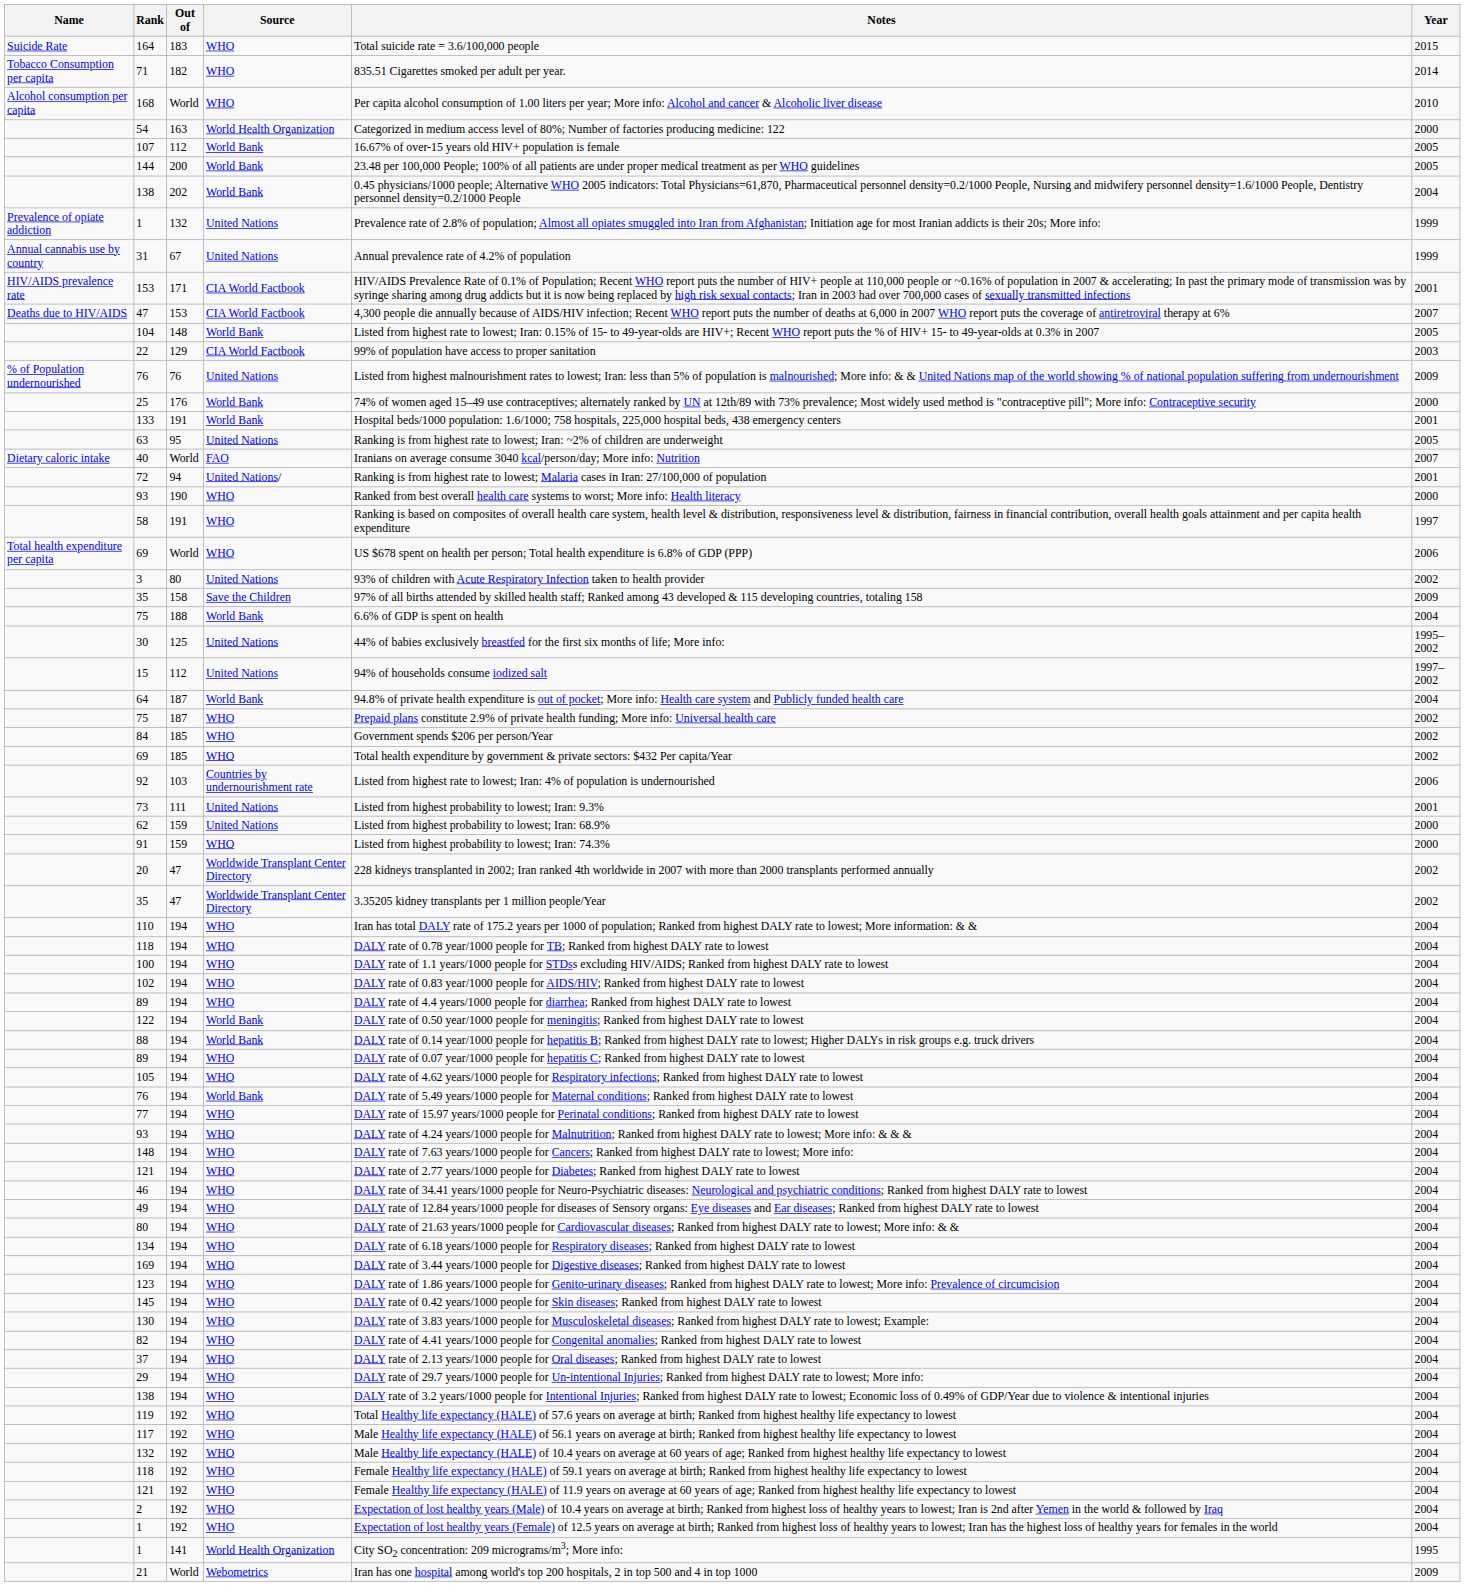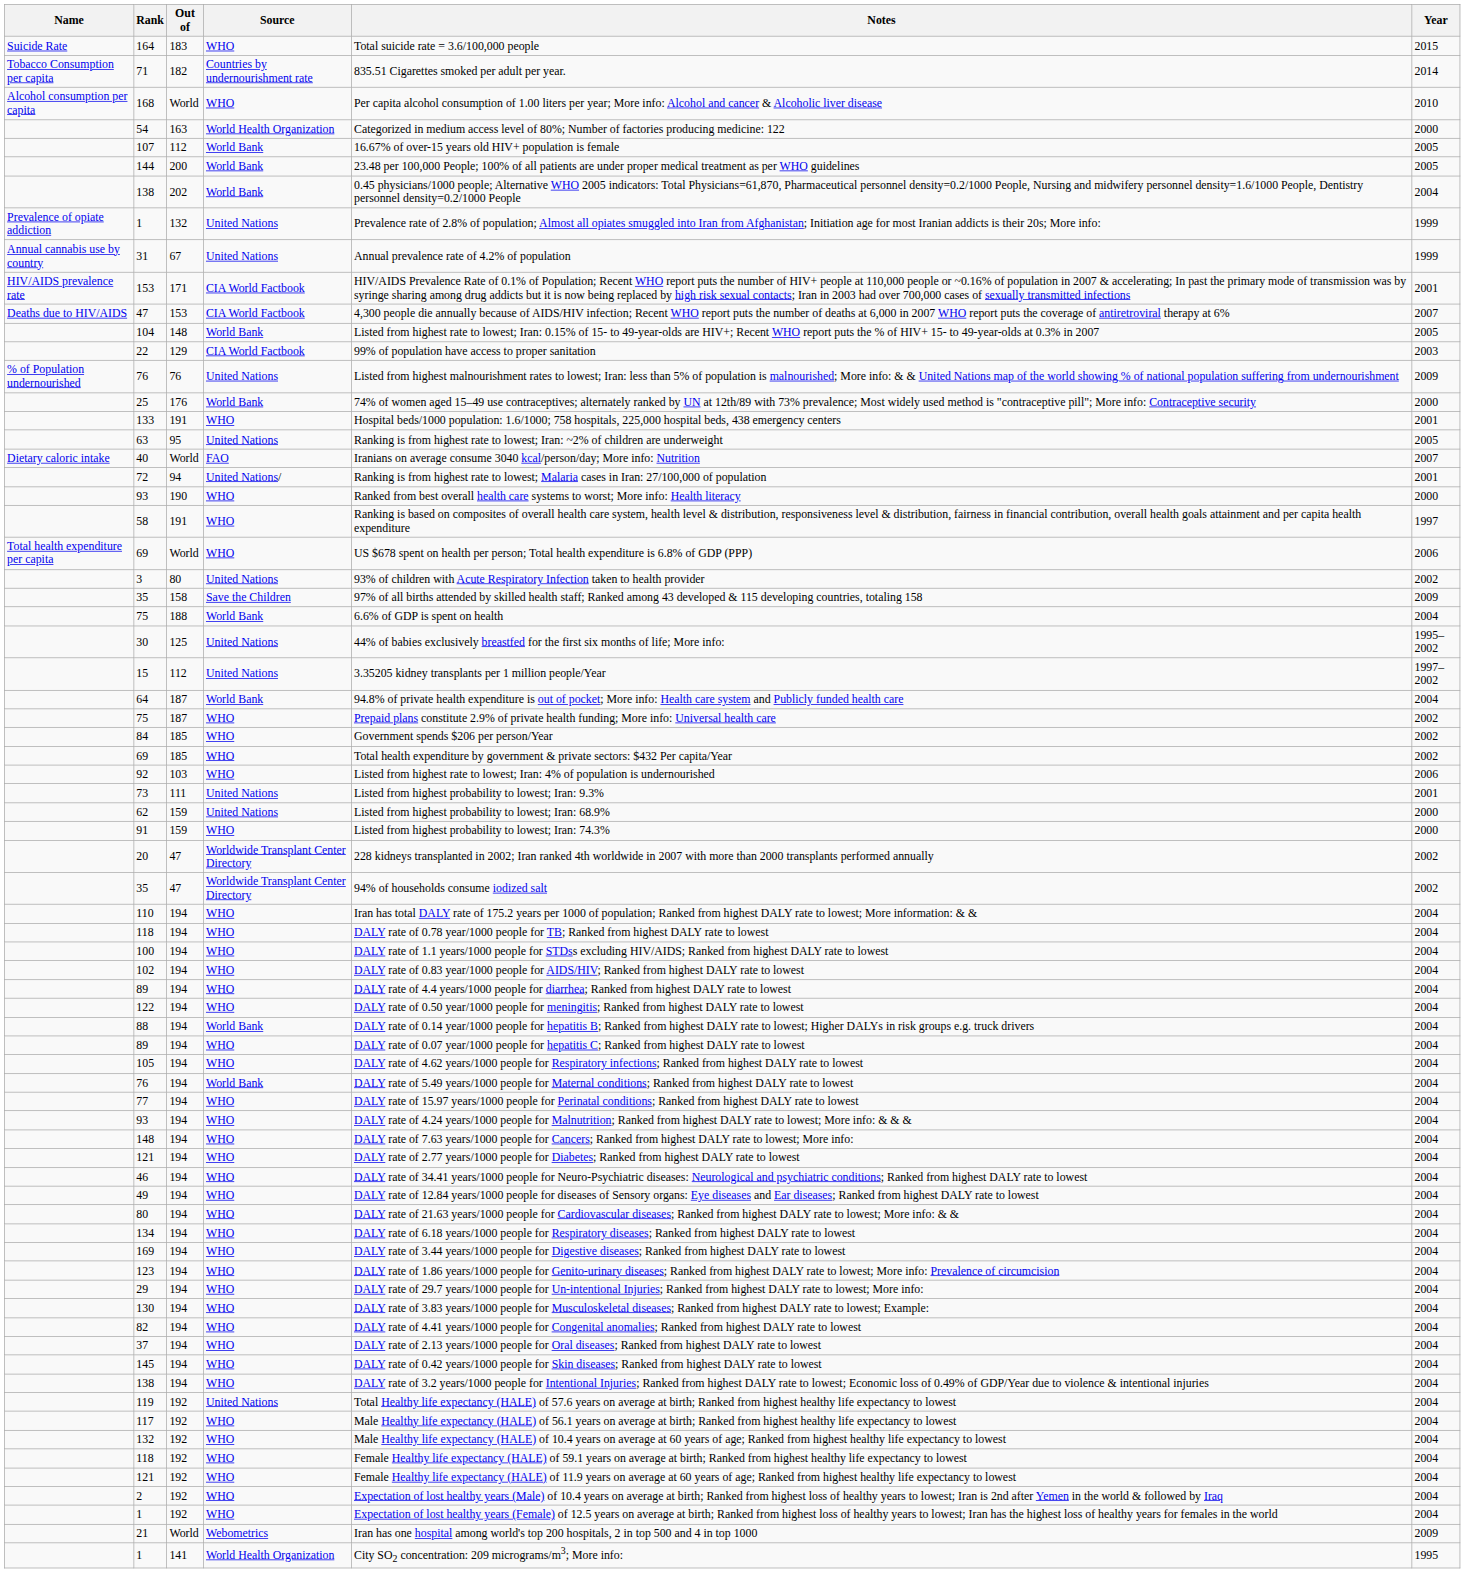71 | Source: WHO -> Countries by undernourishment rate
133 | Source: World Bank -> WHO
15 | Notes: 94% of households consume iodized salt -> 3.35205 kidney transplants per 1 million people/Year
92 | Source: Countries by undernourishment rate -> WHO
35 / 47 | Notes: 3.35205 kidney transplants per 1 million people/Year -> 94% of households consume iodized salt
122 | Source: World Bank -> WHO
rows swapped: 145 <-> 29
119 | Source: WHO -> United Nations
rows swapped: 1 / 141 <-> 21
